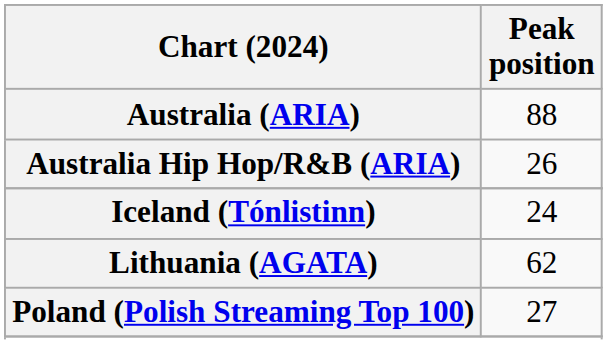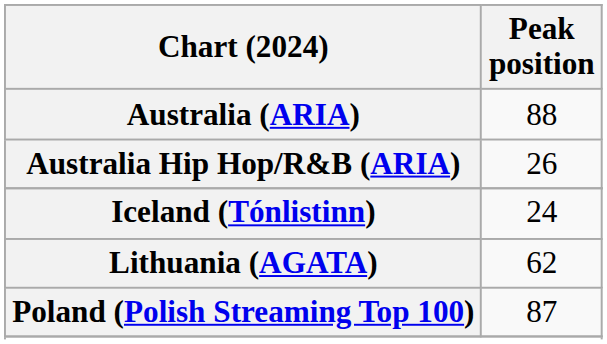Poland (Polish Streaming Top 100) | Peak position: 27 -> 87
